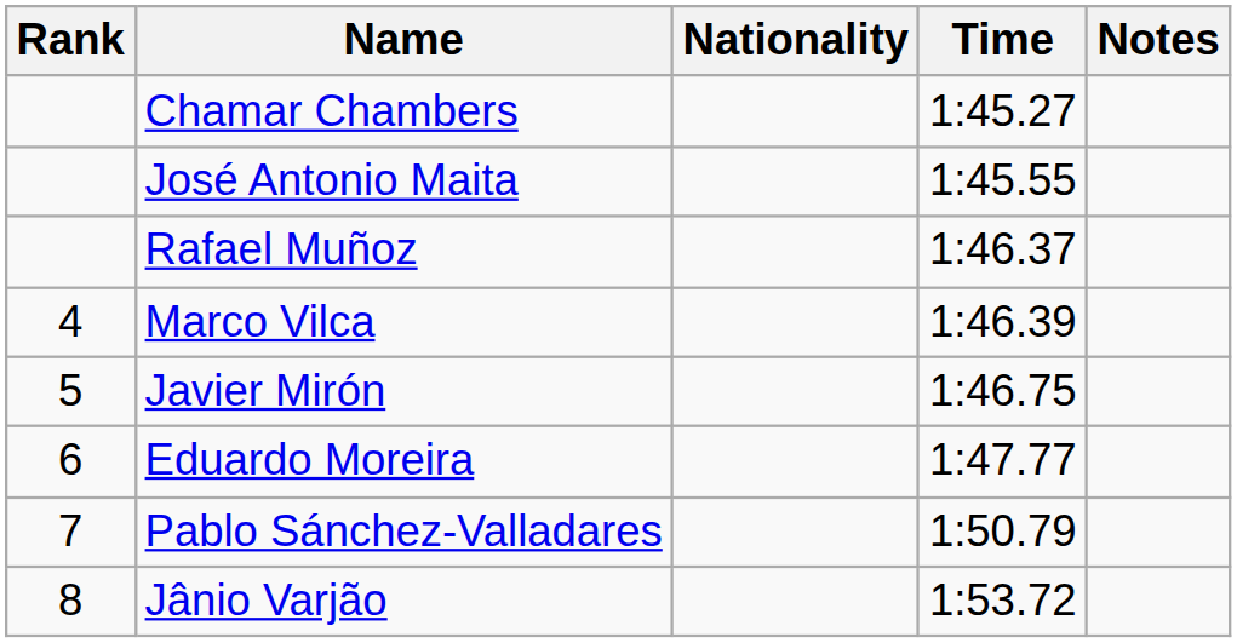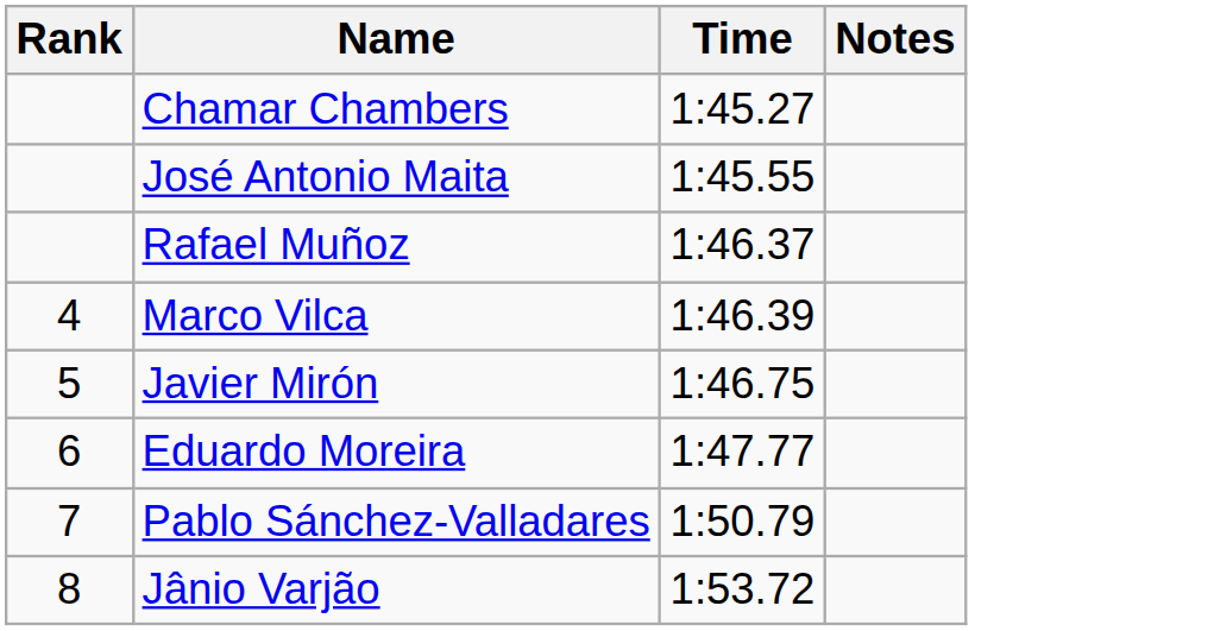- column: Nationality
